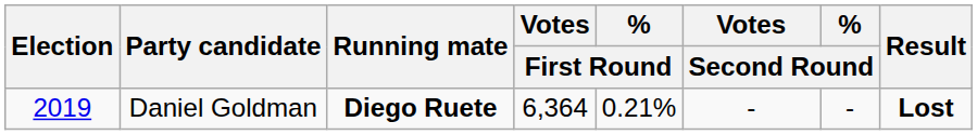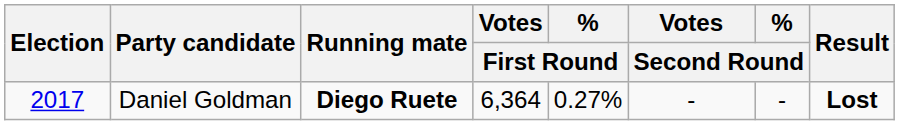Daniel Goldman | Election: 2019 -> 2017
Daniel Goldman | % / First Round: 0.21% -> 0.27%
